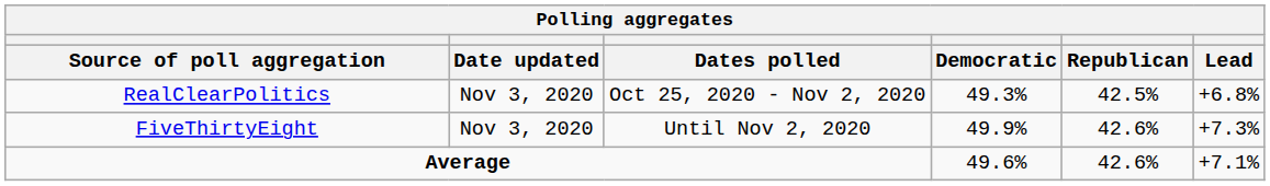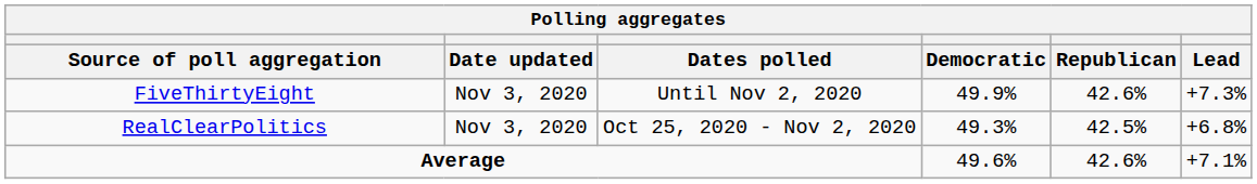rows swapped: FiveThirtyEight <-> RealClearPolitics
